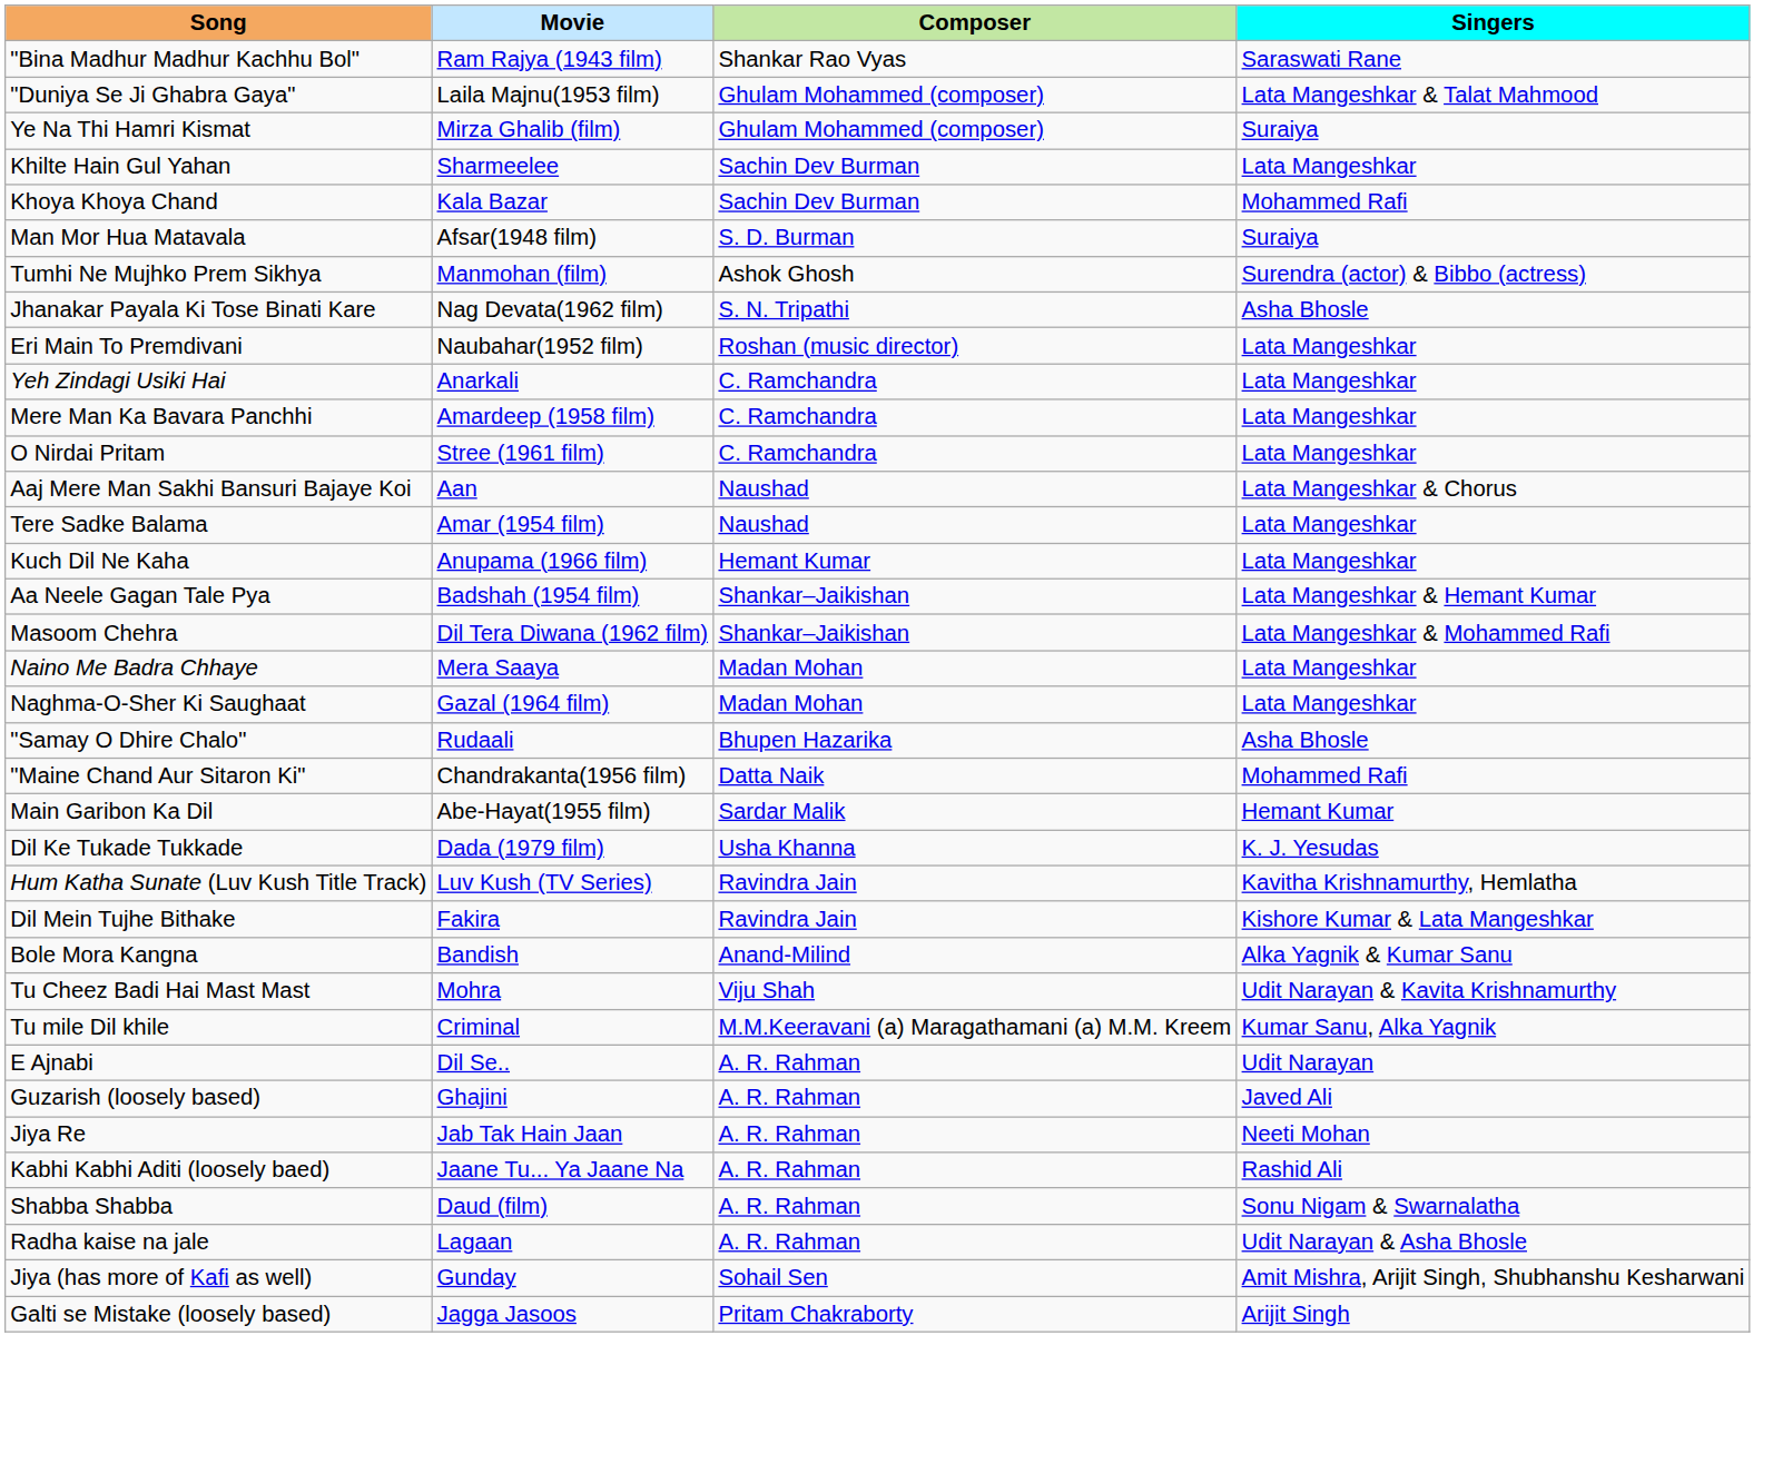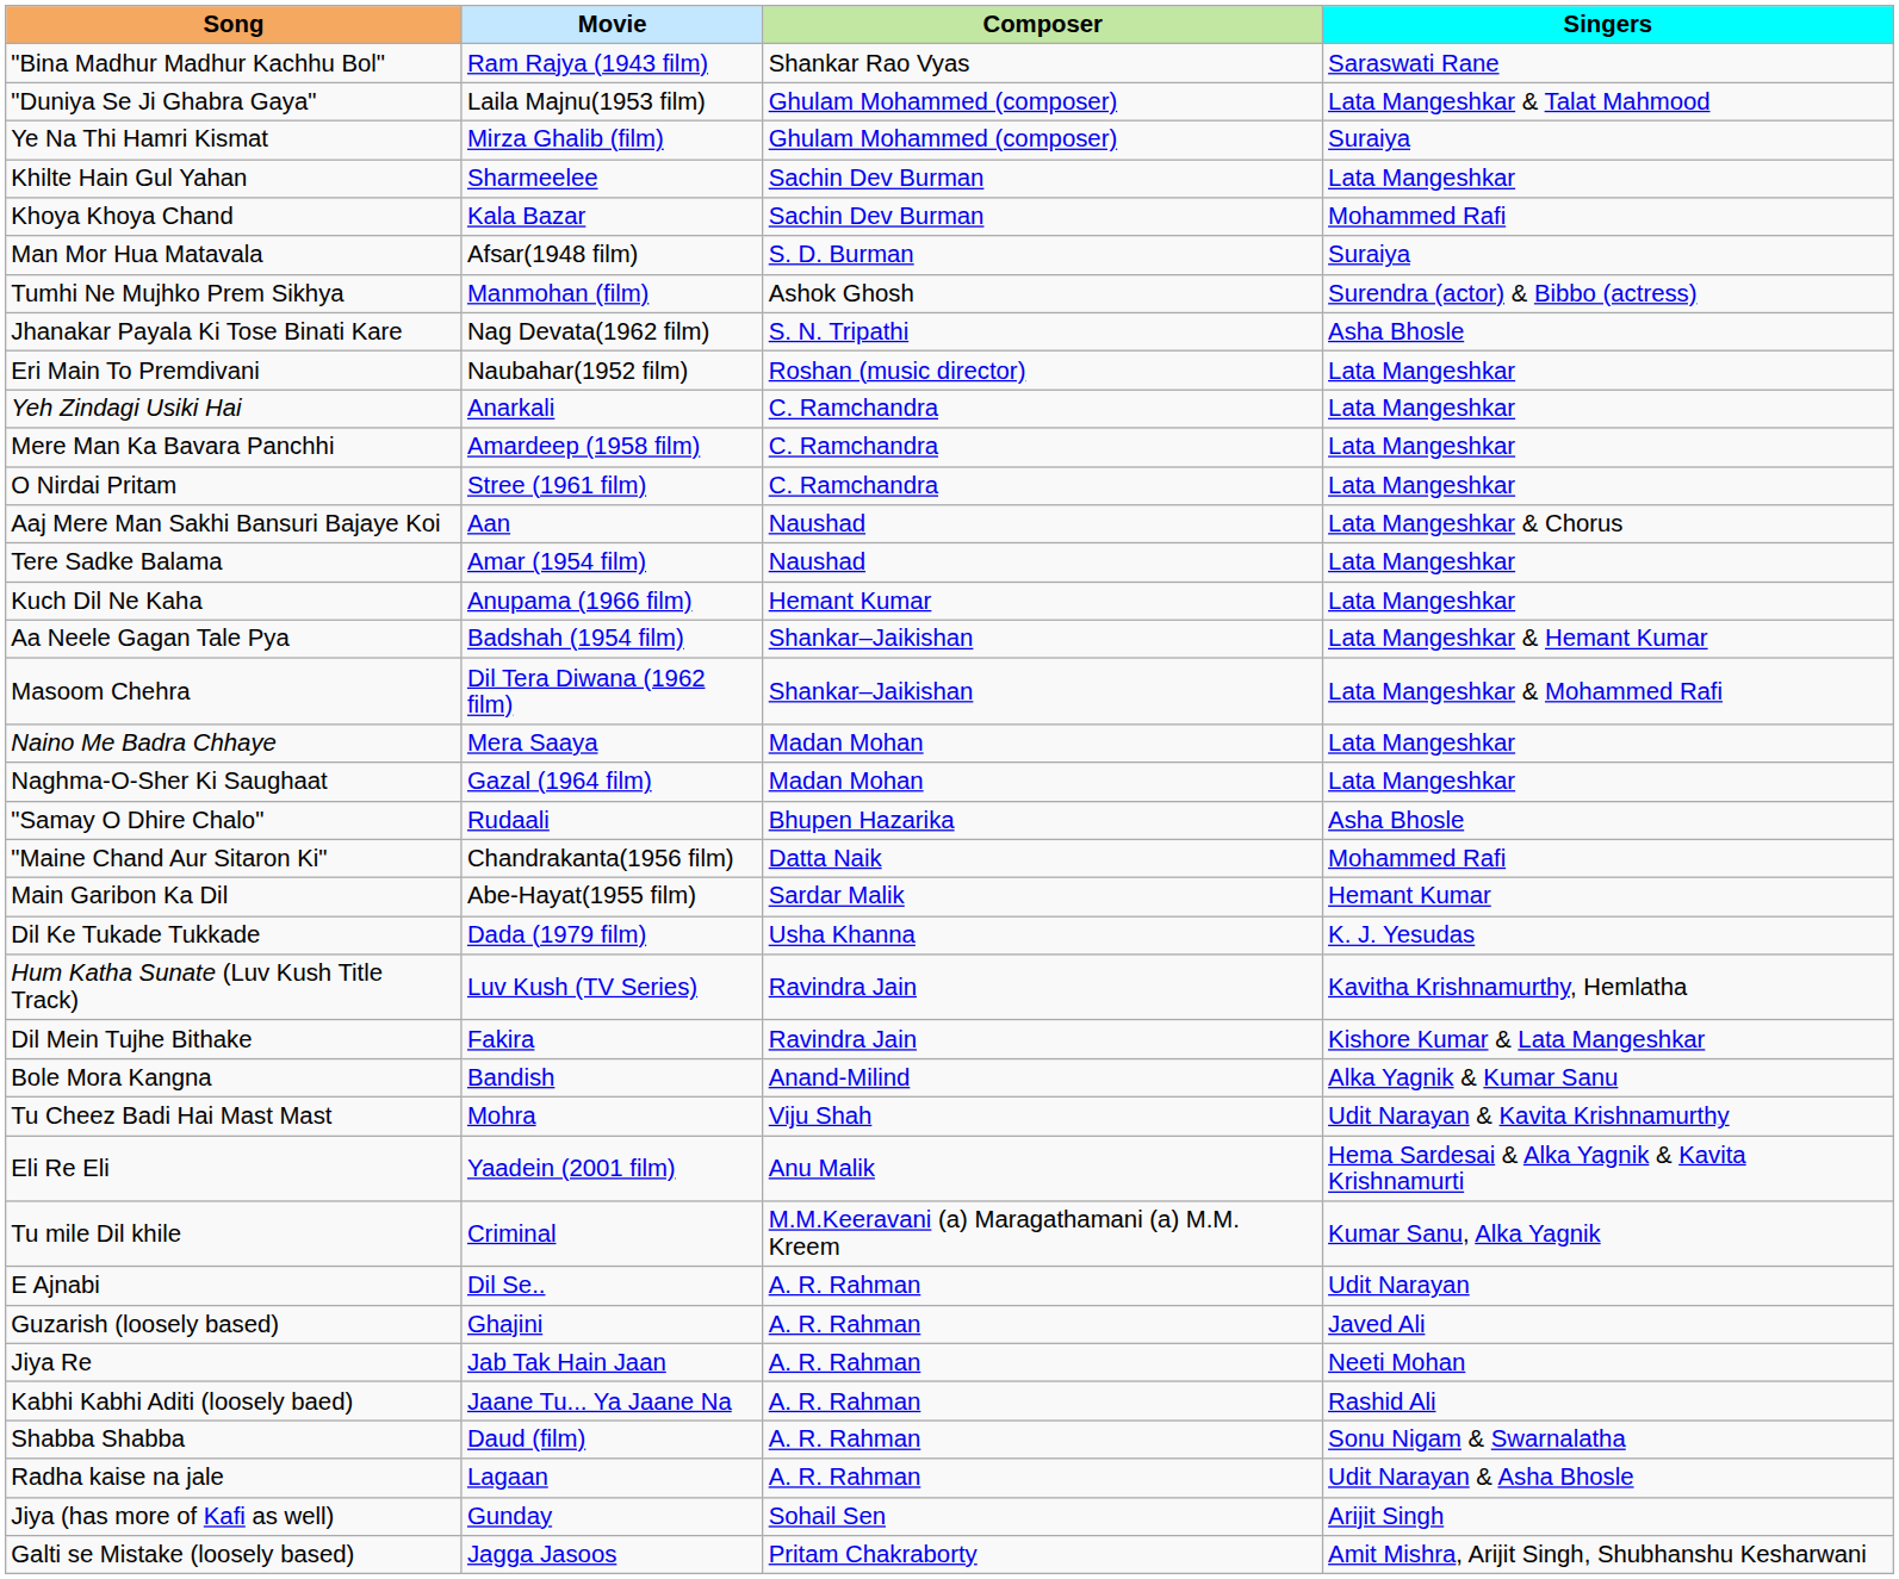+ row: Eli Re Eli | Yaadein (2001 film) | Anu Malik | Hema Sardesai & Alka Yagnik & Kavita Krishnamurti
Jiya (has more of Kafi as well) | Singers: Amit Mishra, Arijit Singh, Shubhanshu Kesharwani -> Arijit Singh
Galti se Mistake (loosely based) | Singers: Arijit Singh -> Amit Mishra, Arijit Singh, Shubhanshu Kesharwani
